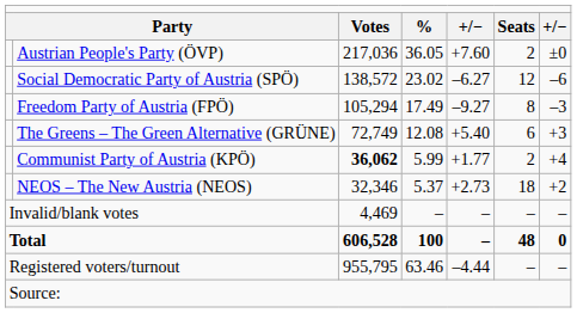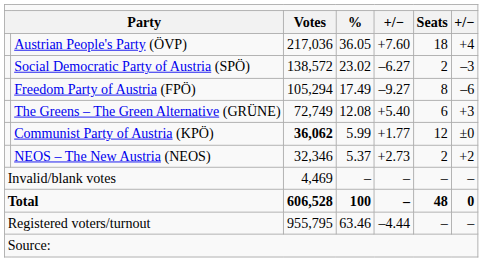Austrian People's Party (ÖVP) | column 6: 2 -> 18
Austrian People's Party (ÖVP) | column 7: ±0 -> +4
Social Democratic Party of Austria (SPÖ) | column 6: 12 -> 2
Social Democratic Party of Austria (SPÖ) | column 7: –6 -> –3
Freedom Party of Austria (FPÖ) | column 7: –3 -> –6
Communist Party of Austria (KPÖ) | column 6: 2 -> 12
Communist Party of Austria (KPÖ) | column 7: +4 -> ±0
NEOS – The New Austria (NEOS) | column 6: 18 -> 2
